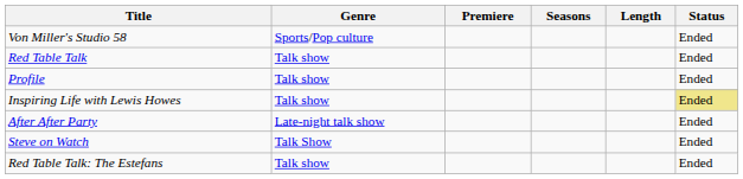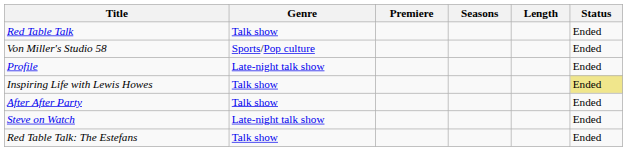rows swapped: Von Miller's Studio 58 <-> Red Table Talk
Profile | Genre: Talk show -> Late-night talk show
After After Party | Genre: Late-night talk show -> Talk show
Steve on Watch | Genre: Talk Show -> Late-night talk show
